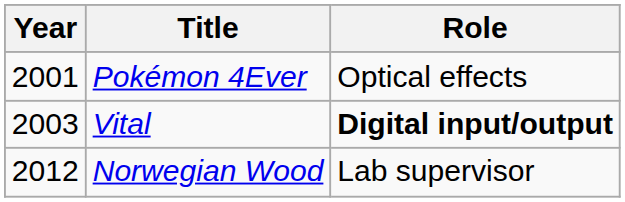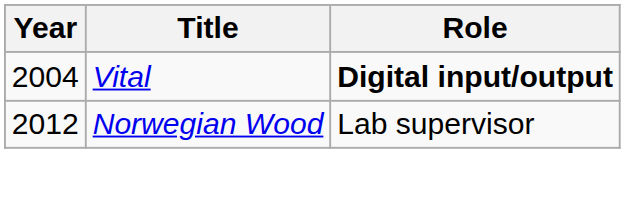- row: 2001 | Pokémon 4Ever | Optical effects
Vital | Year: 2003 -> 2004
